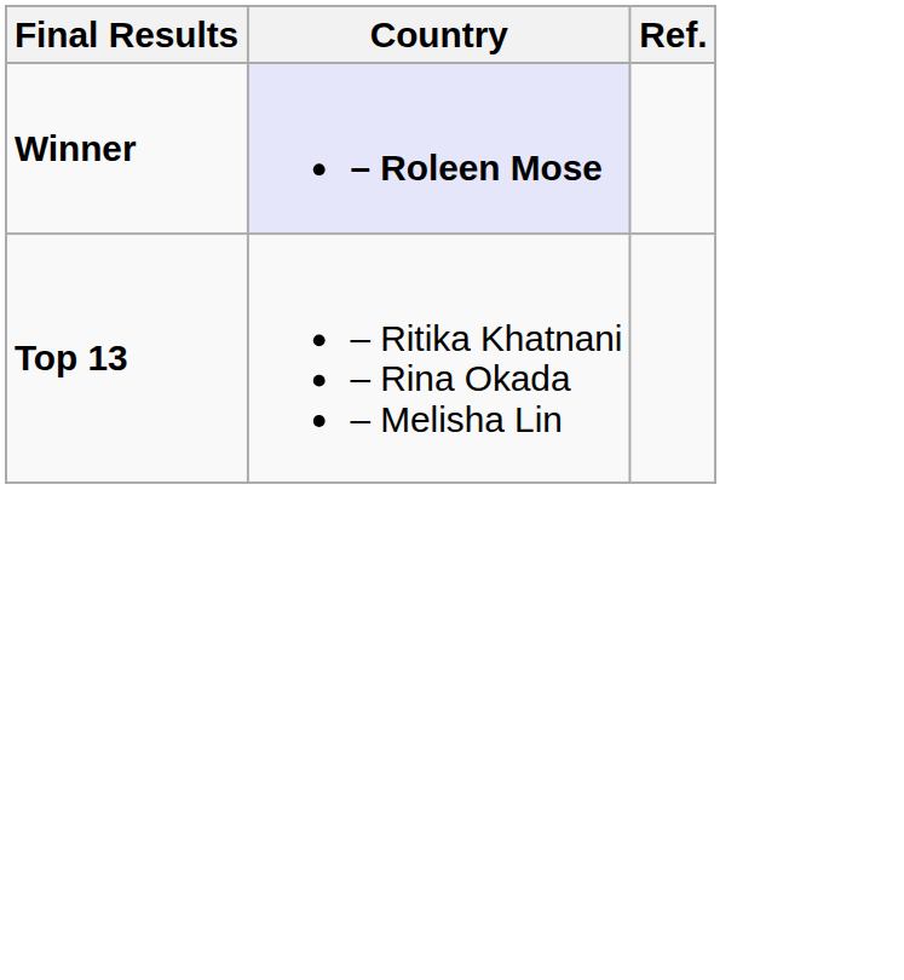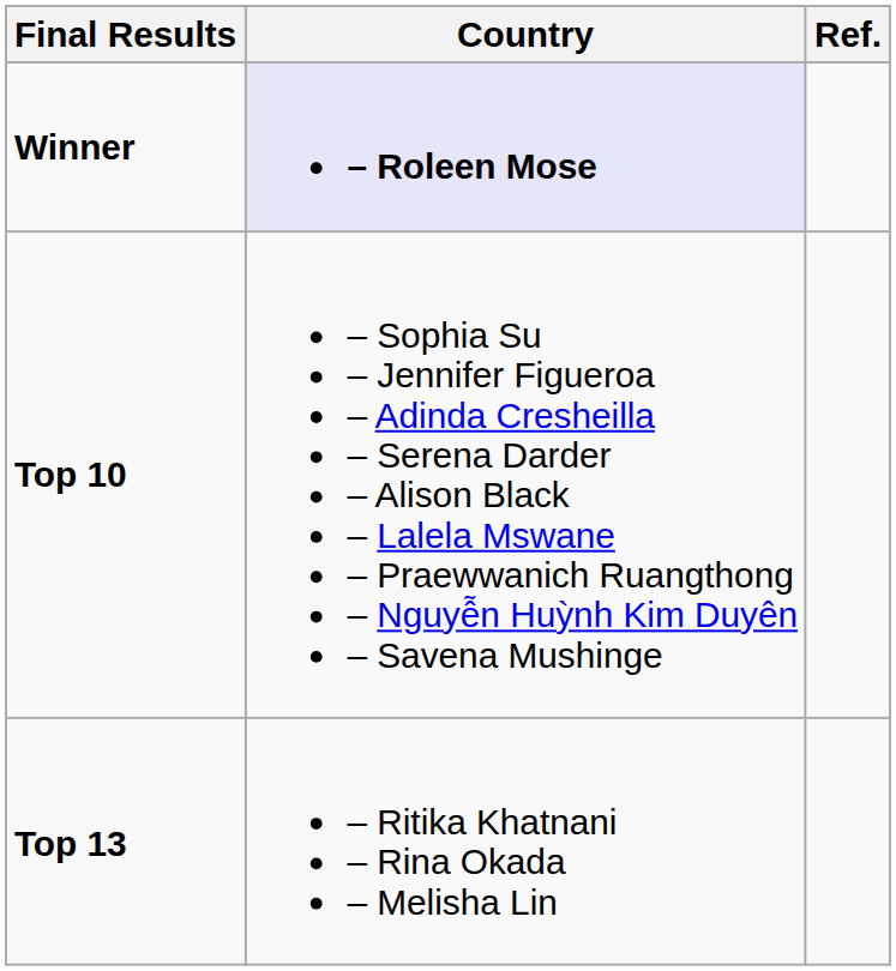+ row: Top 10 | – Sophia Su – Jennifer Figueroa – Adinda Cresheilla – Serena Darder – Alison Black – Lalela Mswane – Praewwanich Ruangthong – Nguyễn Huỳnh Kim Duyên – Savena Mushinge
